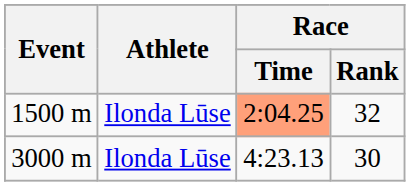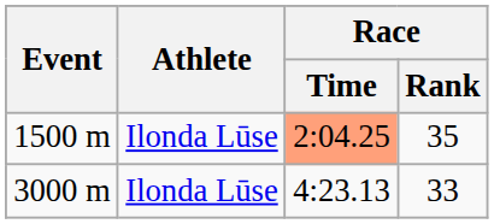1500 m | Race / Rank: 32 -> 35
3000 m | Race / Rank: 30 -> 33
